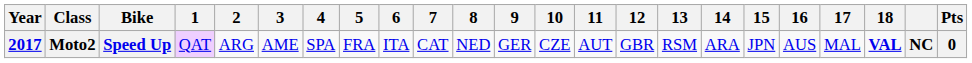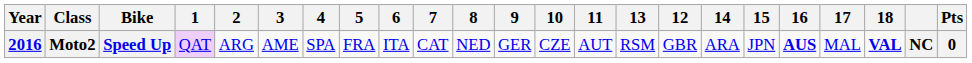columns swapped: 12 <-> 13
Moto2 | Year: 2017 -> 2016
Moto2 | 16: normal -> bold
